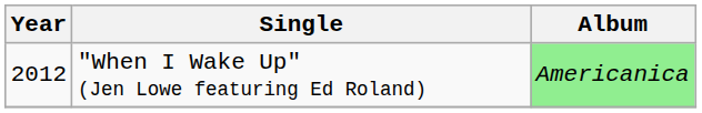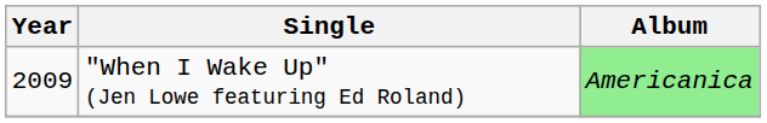"When I Wake Up" (Jen Lowe featuring Ed Roland) | Year: 2012 -> 2009
